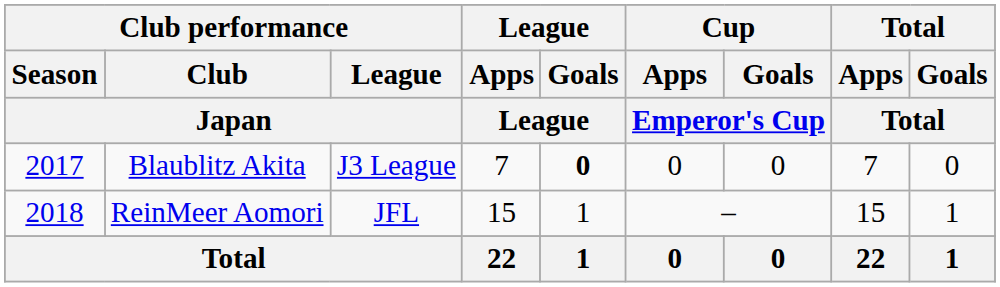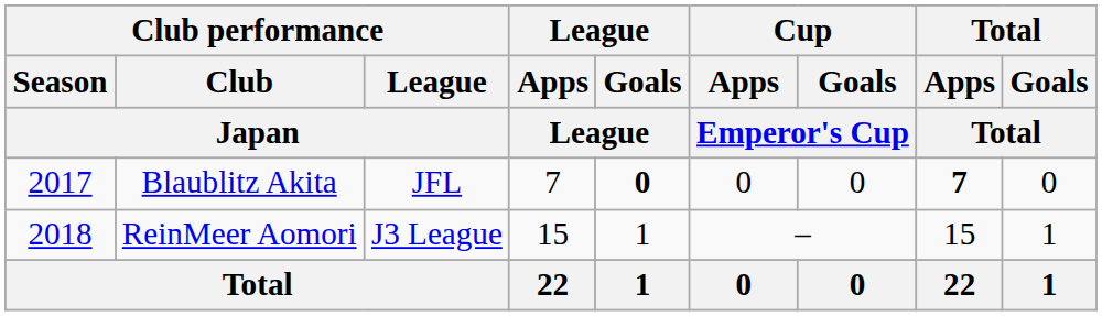Blaublitz Akita | Club performance / League / Japan: J3 League -> JFL
Blaublitz Akita | Total / Apps / Total: normal -> bold
ReinMeer Aomori | Club performance / League / Japan: JFL -> J3 League
